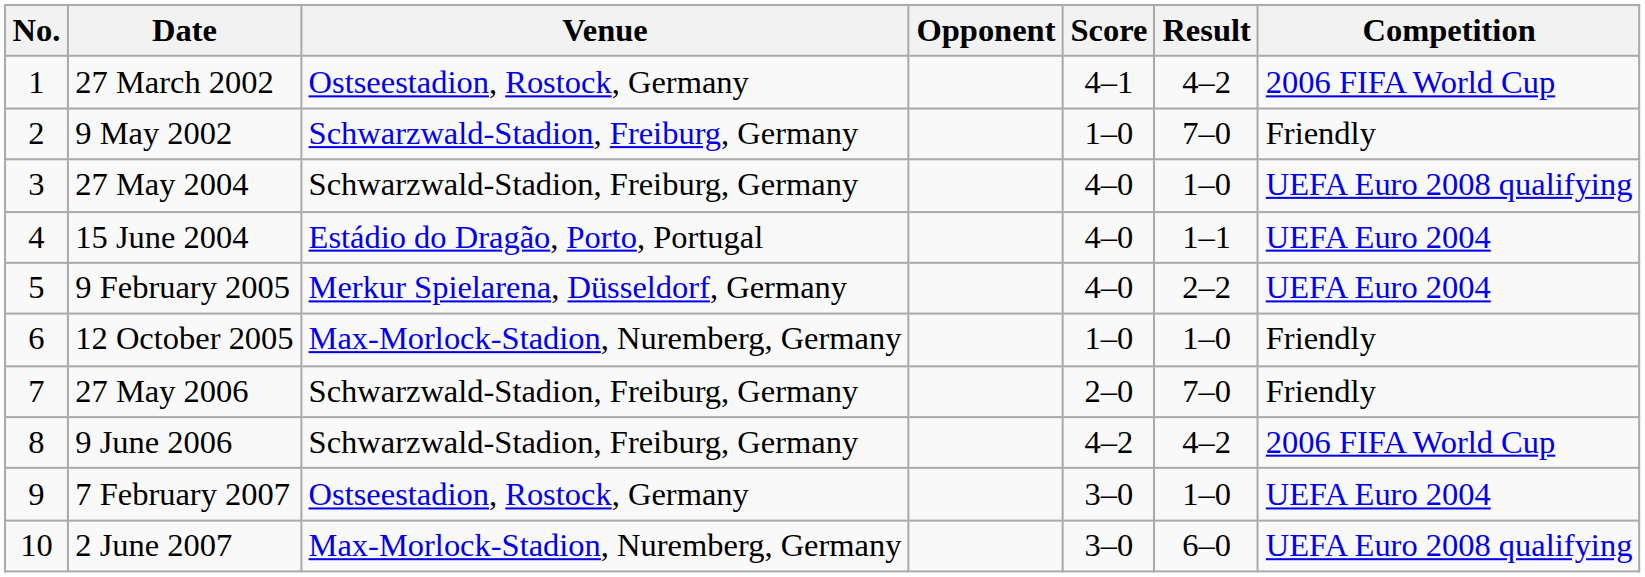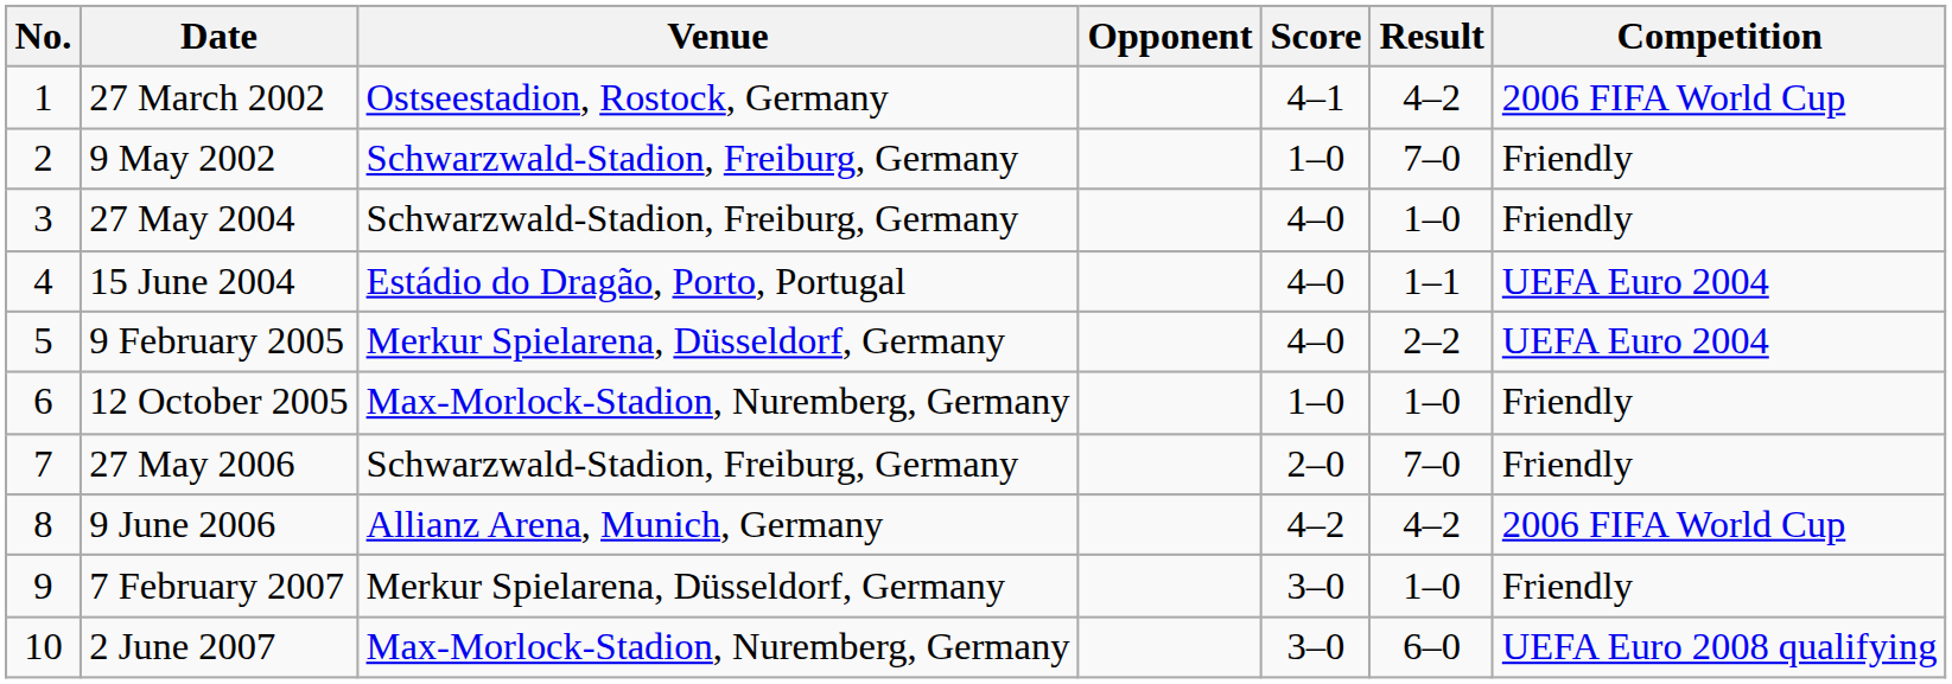27 May 2004 | Competition: UEFA Euro 2008 qualifying -> Friendly
9 June 2006 | Venue: Schwarzwald-Stadion, Freiburg, Germany -> Allianz Arena, Munich, Germany
7 February 2007 | Venue: Ostseestadion, Rostock, Germany -> Merkur Spielarena, Düsseldorf, Germany
7 February 2007 | Competition: UEFA Euro 2004 -> Friendly
